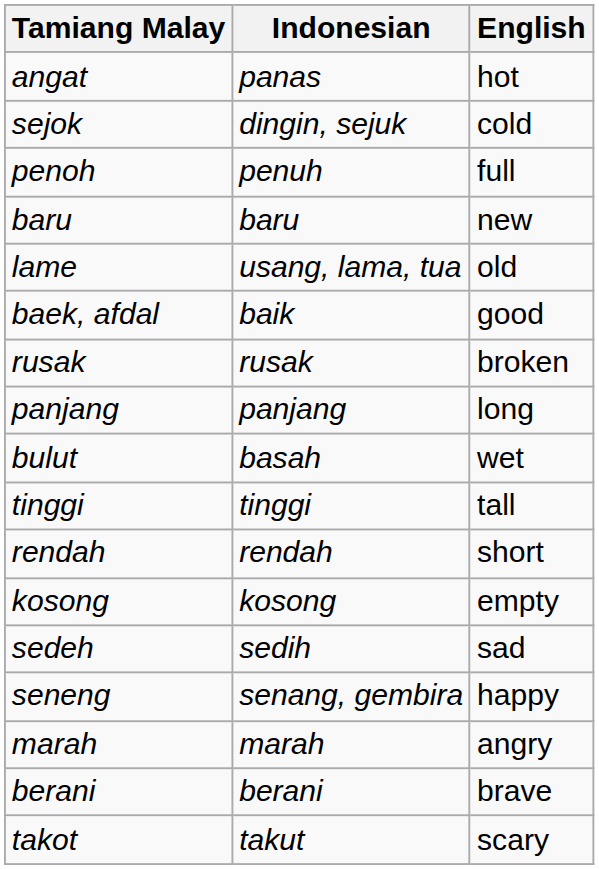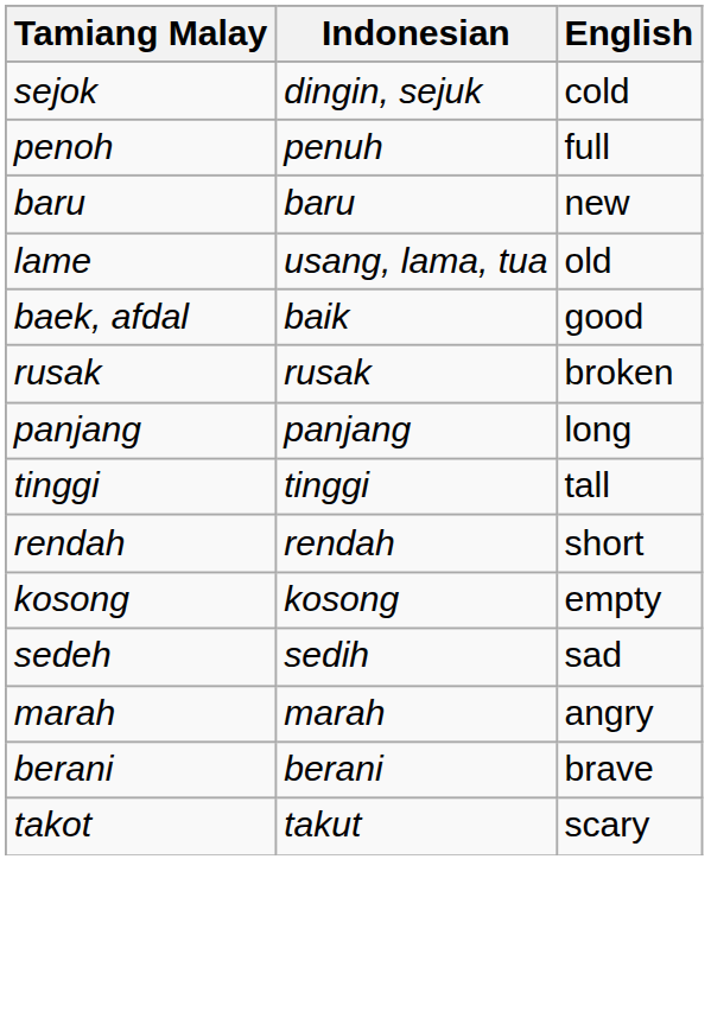- row: angat | panas | hot
- row: bulut | basah | wet
- row: seneng | senang, gembira | happy
